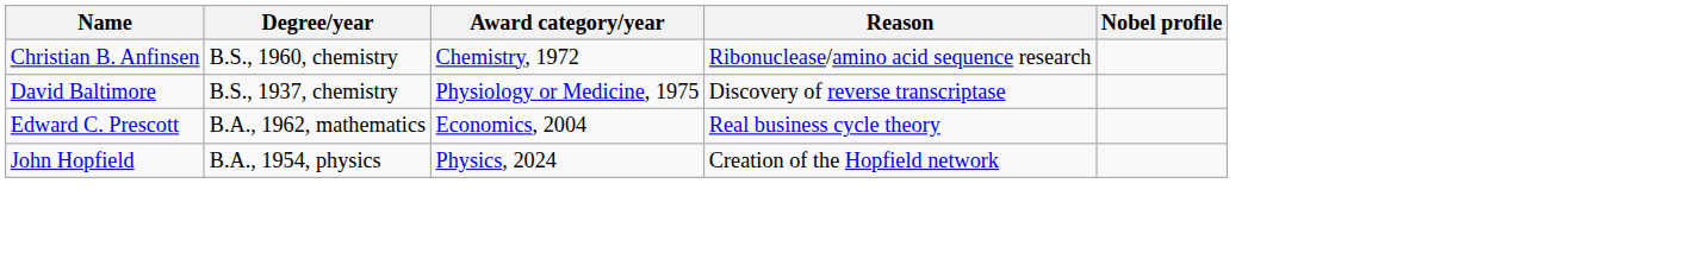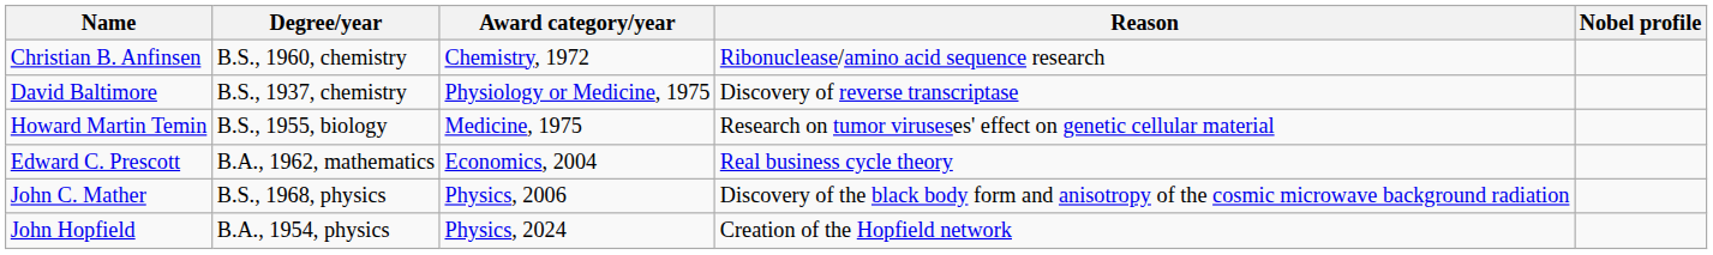+ row: Howard Martin Temin | B.S., 1955, biology | Medicine, 1975 | Research on tumor viruseses' effect on genetic cellular material
+ row: John C. Mather | B.S., 1968, physics | Physics, 2006 | Discovery of the black body form and anisotropy of the cosmic microwave background radiation
